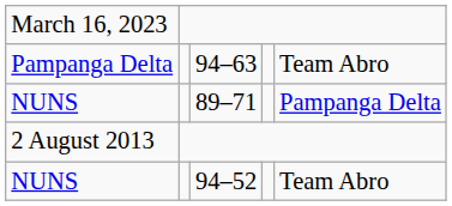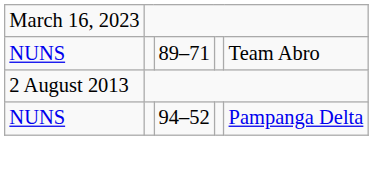- row: Pampanga Delta | 94–63 | Team Abro
89–71 | column 5: Pampanga Delta -> Team Abro
94–52 | column 5: Team Abro -> Pampanga Delta
